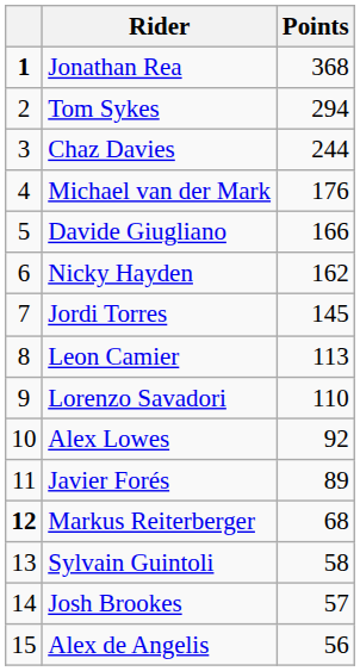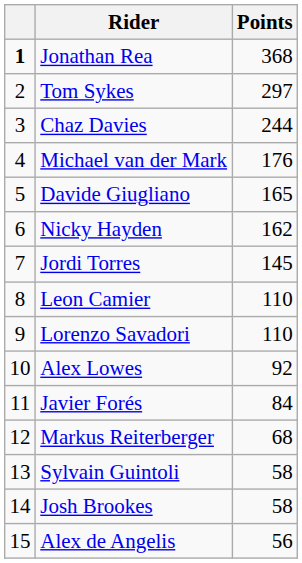Tom Sykes | Points: 294 -> 297
Davide Giugliano | Points: 166 -> 165
Leon Camier | Points: 113 -> 110
Javier Forés | Points: 89 -> 84
Markus Reiterberger | column 1: bold -> normal
Josh Brookes | Points: 57 -> 58
